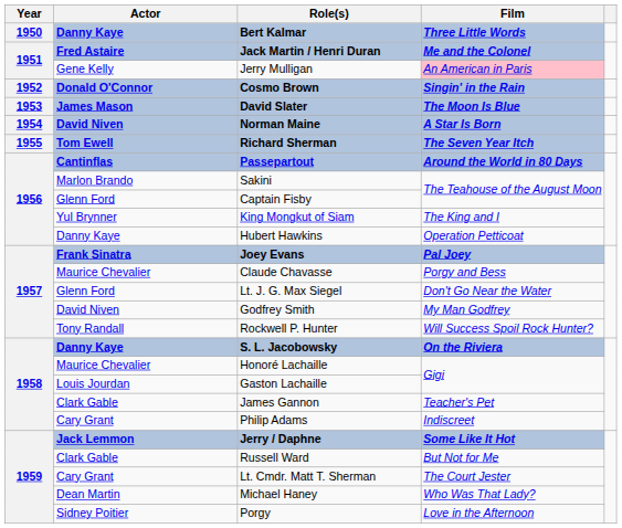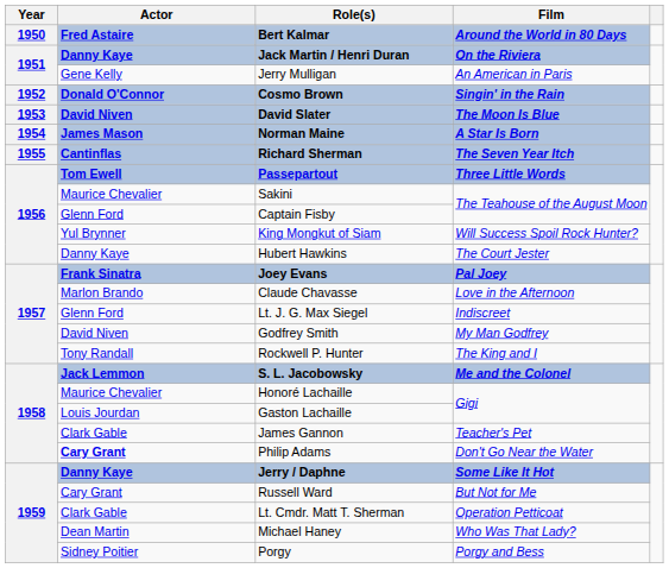Bert Kalmar | Actor: Danny Kaye -> Fred Astaire
Bert Kalmar | Film: Three Little Words -> Around the World in 80 Days
Jack Martin / Henri Duran | Actor: Fred Astaire -> Danny Kaye
Jack Martin / Henri Duran | Film: Me and the Colonel -> On the Riviera
Jerry Mulligan | Film: pink background -> no background
David Slater | Actor: James Mason -> David Niven
Norman Maine | Actor: David Niven -> James Mason
Richard Sherman | Actor: Tom Ewell -> Cantinflas
Passepartout | Actor: Cantinflas -> Tom Ewell
Passepartout | Film: Around the World in 80 Days -> Three Little Words
Sakini | Actor: Marlon Brando -> Maurice Chevalier
King Mongkut of Siam | Film: The King and I -> Will Success Spoil Rock Hunter?
Hubert Hawkins | Film: Operation Petticoat -> The Court Jester
Claude Chavasse | Actor: Maurice Chevalier -> Marlon Brando
Claude Chavasse | Film: Porgy and Bess -> Love in the Afternoon
Lt. J. G. Max Siegel | Film: Don't Go Near the Water -> Indiscreet
Rockwell P. Hunter | Film: Will Success Spoil Rock Hunter? -> The King and I
S. L. Jacobowsky | Actor: Danny Kaye -> Jack Lemmon
S. L. Jacobowsky | Film: On the Riviera -> Me and the Colonel
Philip Adams | Actor: normal -> bold
Philip Adams | Film: Indiscreet -> Don't Go Near the Water
Jerry / Daphne | Actor: Jack Lemmon -> Danny Kaye
Russell Ward | Actor: Clark Gable -> Cary Grant
Lt. Cmdr. Matt T. Sherman | Actor: Cary Grant -> Clark Gable
Lt. Cmdr. Matt T. Sherman | Film: The Court Jester -> Operation Petticoat
Porgy | Film: Love in the Afternoon -> Porgy and Bess
